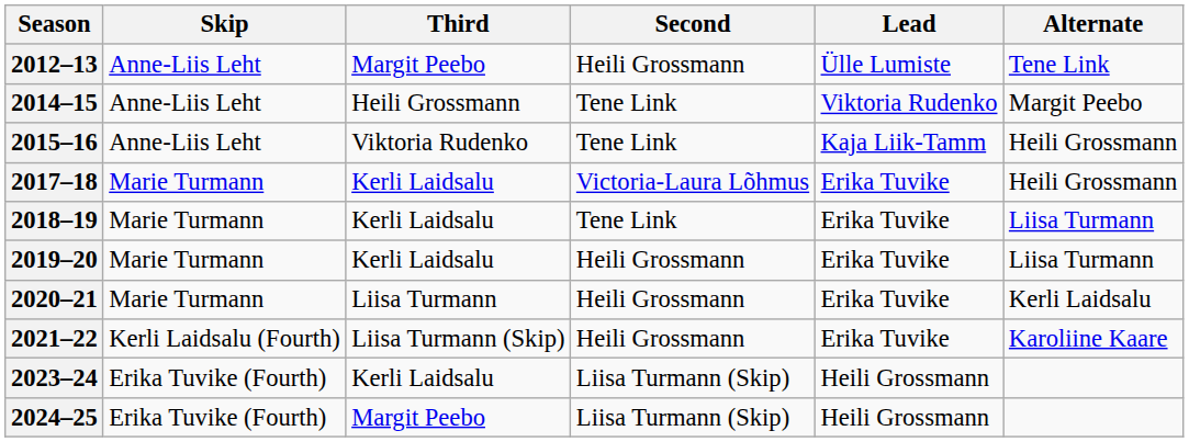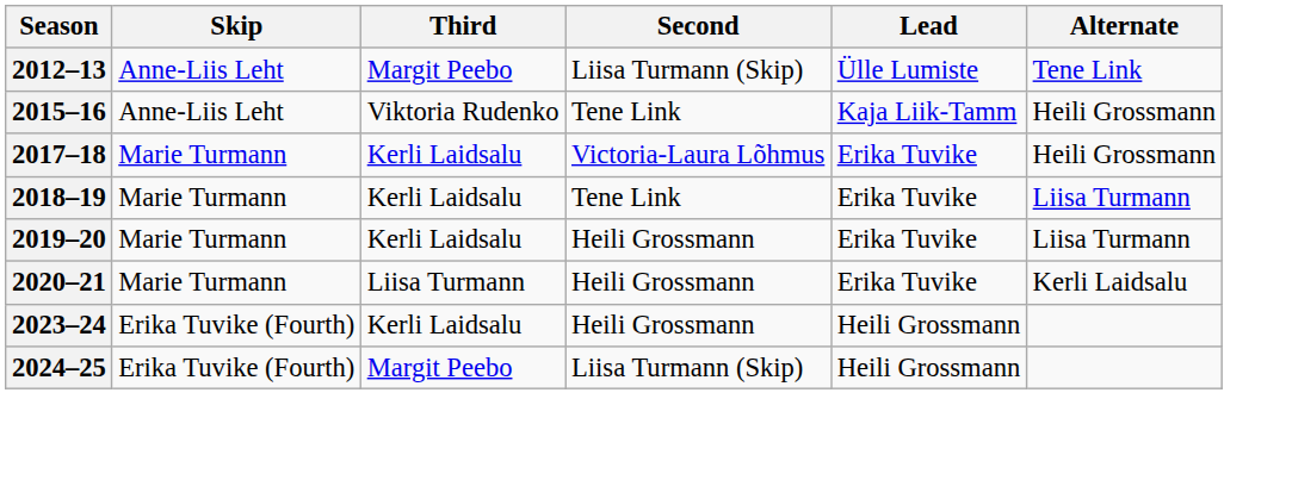2012–13 | Second: Heili Grossmann -> Liisa Turmann (Skip)
- row: 2014–15 | Anne-Liis Leht | Heili Grossmann | Tene Link | Viktoria Rudenko | Margit Peebo
- row: 2021–22 | Kerli Laidsalu (Fourth) | Liisa Turmann (Skip) | Heili Grossmann | Erika Tuvike | Karoliine Kaare
2023–24 | Second: Liisa Turmann (Skip) -> Heili Grossmann
